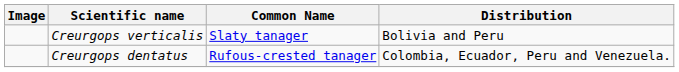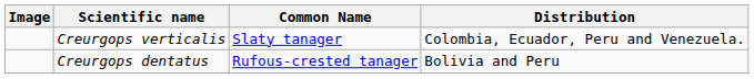Creurgops verticalis | Distribution: Bolivia and Peru -> Colombia, Ecuador, Peru and Venezuela.
Creurgops dentatus | Distribution: Colombia, Ecuador, Peru and Venezuela. -> Bolivia and Peru
